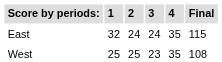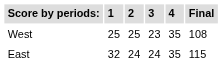rows swapped: East <-> West
